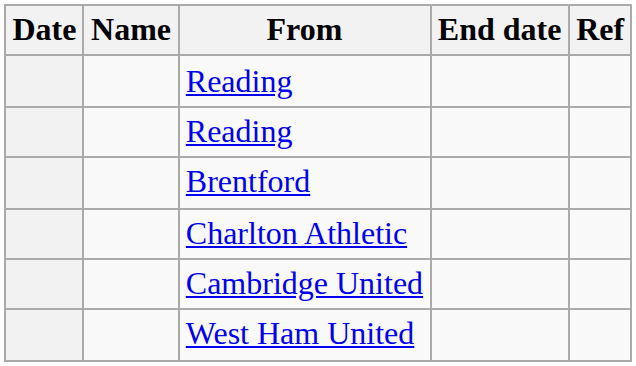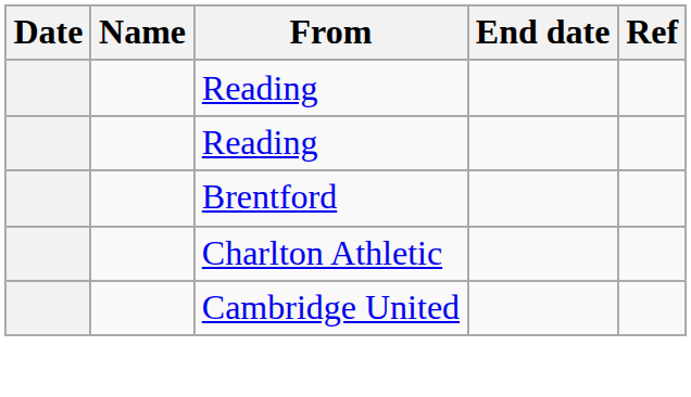- row: West Ham United
